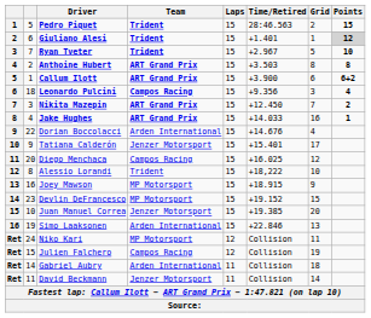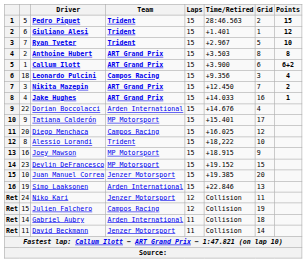Giuliano Alesi | Points: lightgrey background -> no background
Tatiana Calderón | Team: Jenzer Motorsport -> MP Motorsport
Niko Kari | Team: MP Motorsport -> Jenzer Motorsport
